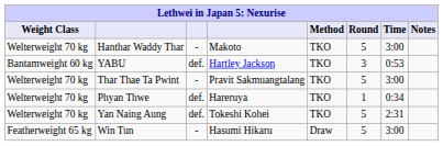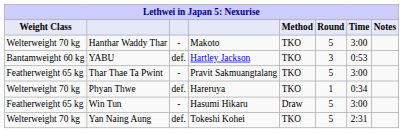Thar Thae Ta Pwint | Weight Class: Welterweight 70 kg -> Featherweight 65 kg
rows swapped: Yan Naing Aung <-> Win Tun
